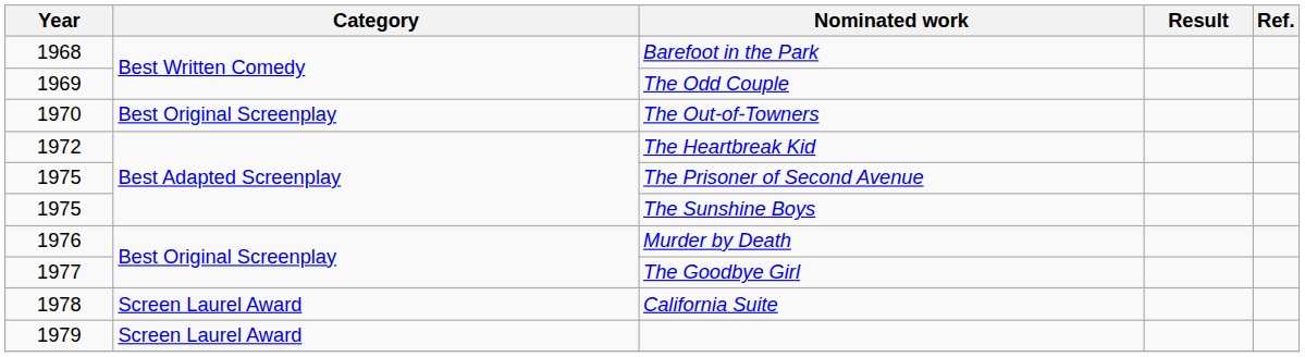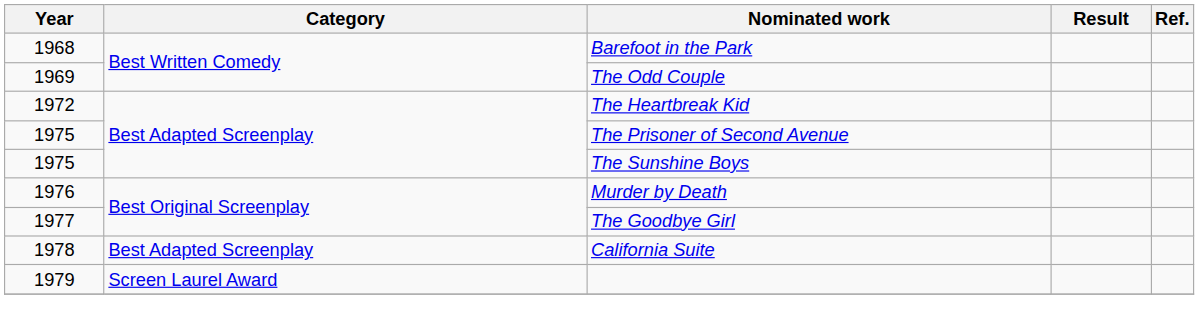- row: 1970 | Best Original Screenplay | The Out-of-Towners
California Suite | Category: Screen Laurel Award -> Best Adapted Screenplay
